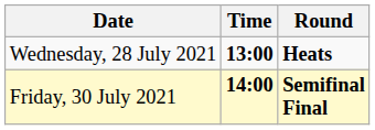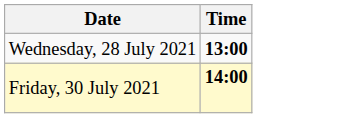- column: Round | Heats | Semifinal Final
